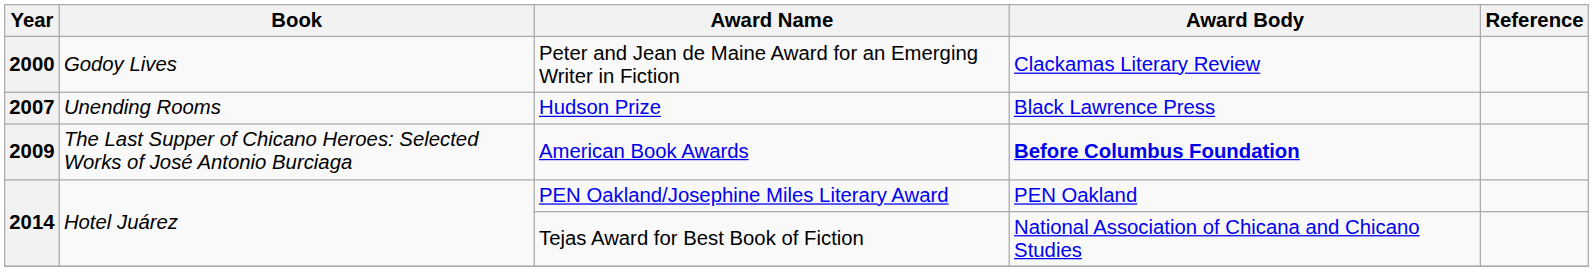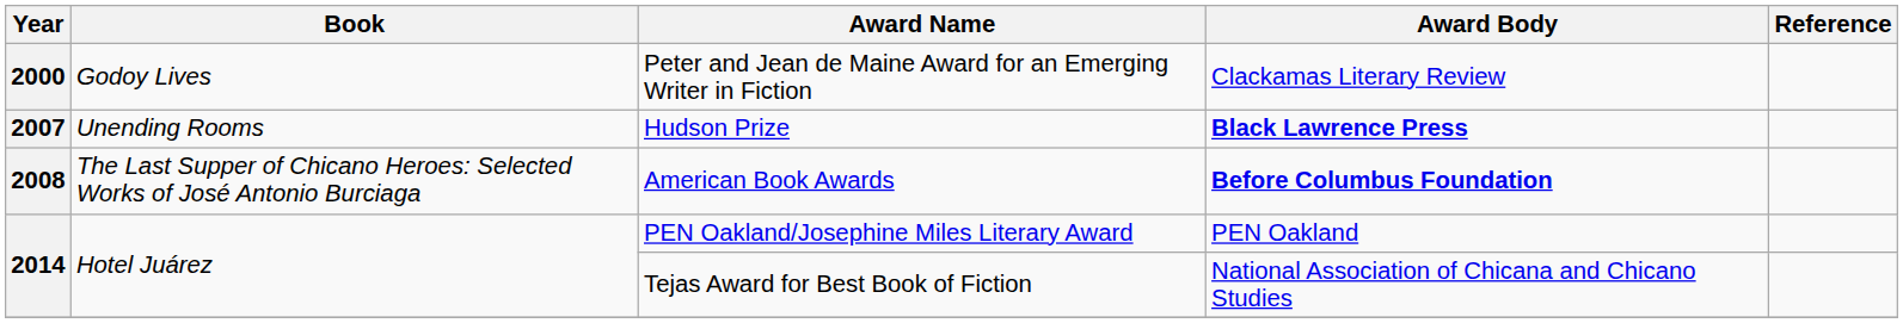Hudson Prize | Award Body: normal -> bold
American Book Awards | Year: 2009 -> 2008
